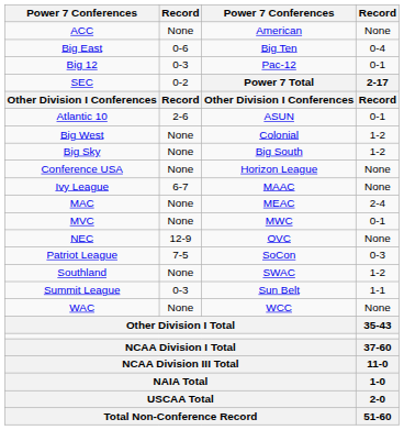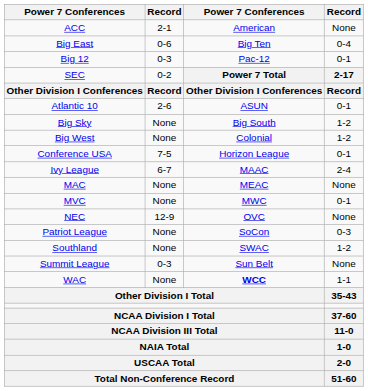ACC | column 2: None -> 2-1
rows swapped: Big Sky <-> Big West
Conference USA | column 2: None -> 7-5
Conference USA | column 4: None -> 0-1
Ivy League | column 4: None -> 2-4
MAC | column 4: 2-4 -> None
Patriot League | column 2: 7-5 -> None
Summit League | column 4: 1-1 -> None
WAC | column 3: normal -> bold
WAC | column 4: None -> 1-1
